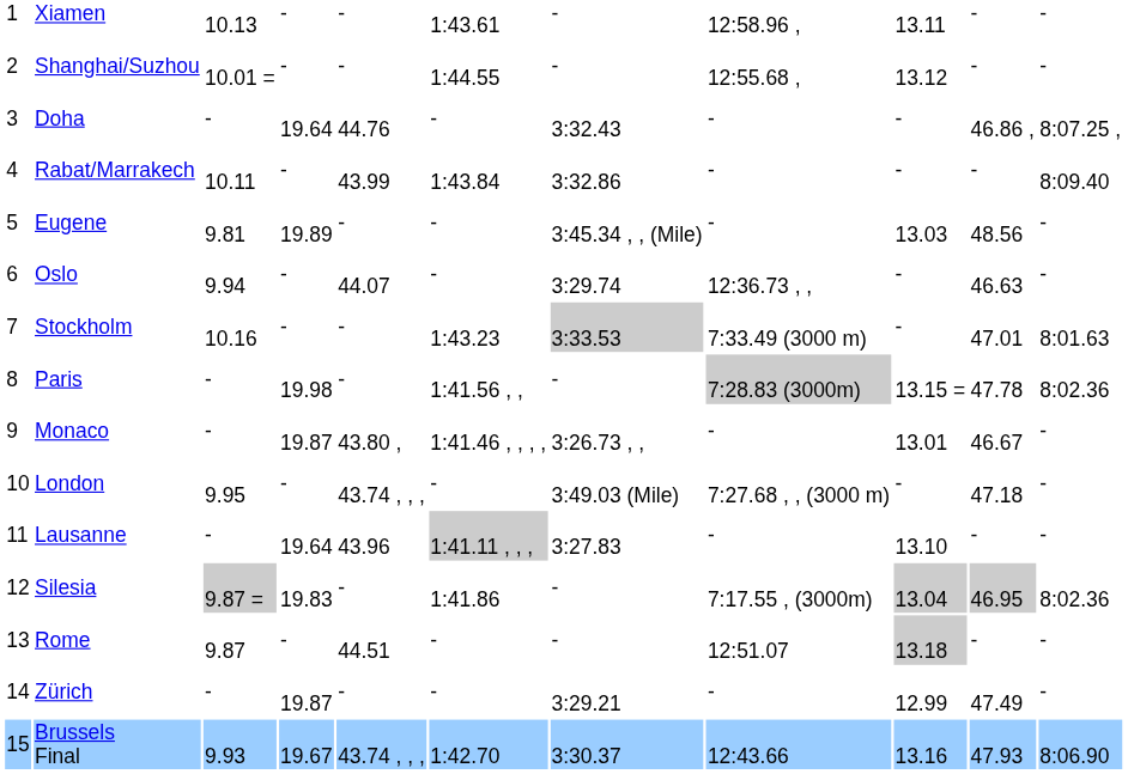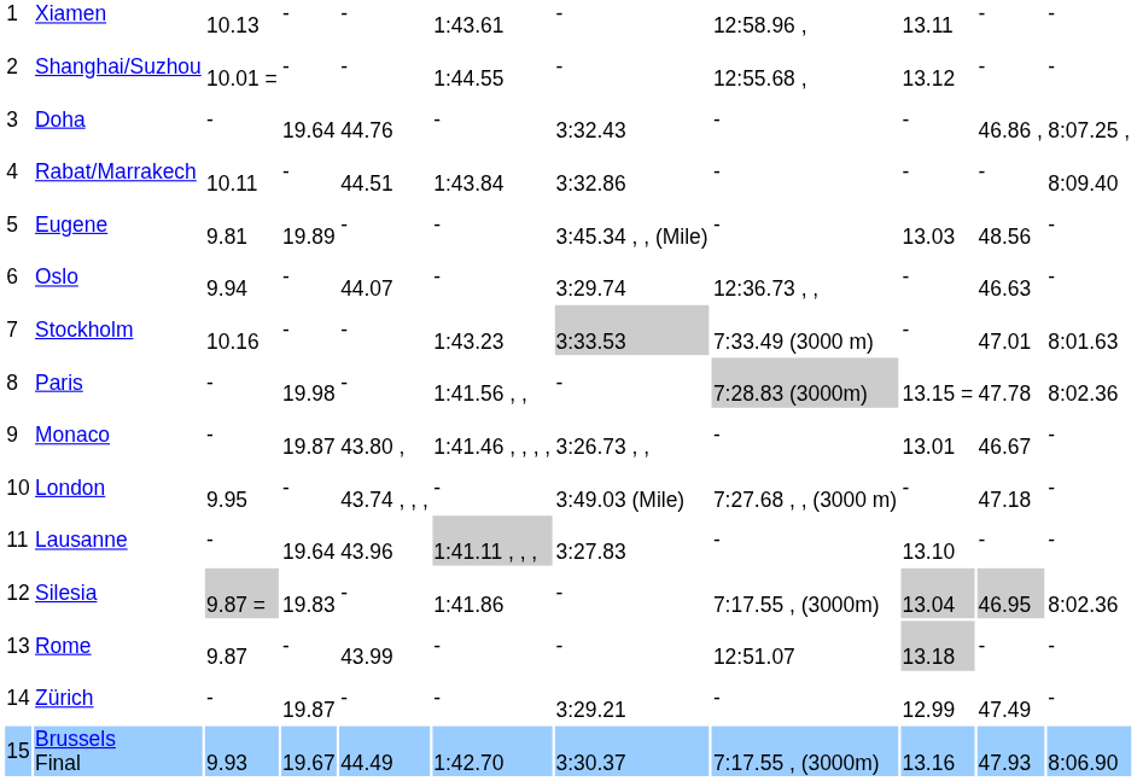Rabat/Marrakech | column 5: 43.99 -> 44.51
Rome | column 5: 44.51 -> 43.99
Brussels Final | column 5: 43.74 , , , -> 44.49
Brussels Final | column 8: 12:43.66 -> 7:17.55 , (3000m)
